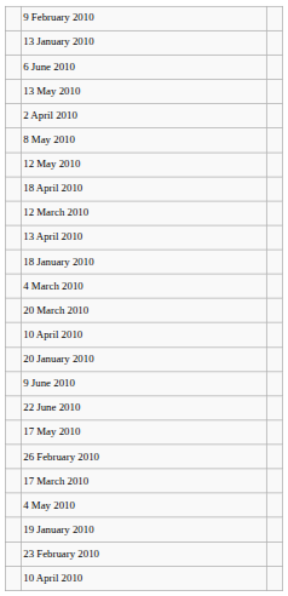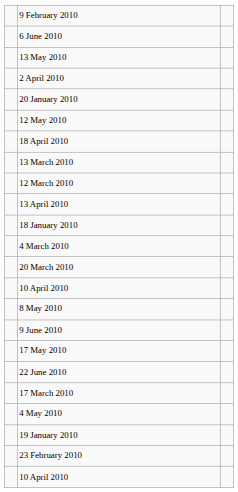- row: 13 January 2010
rows swapped: 20 January 2010 <-> 8 May 2010
+ row: 13 March 2010
rows swapped: 22 June 2010 <-> 17 May 2010
- row: 26 February 2010
